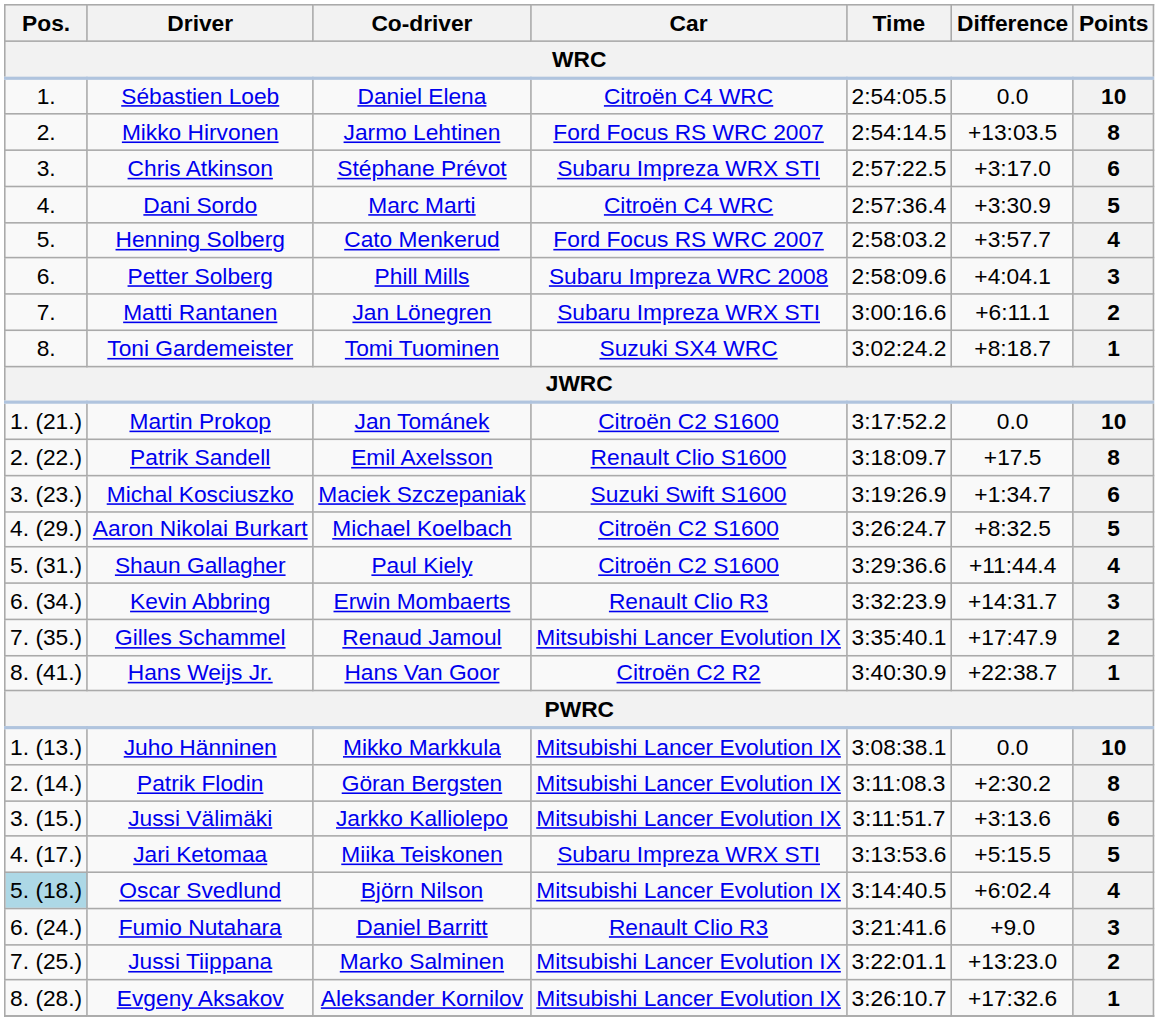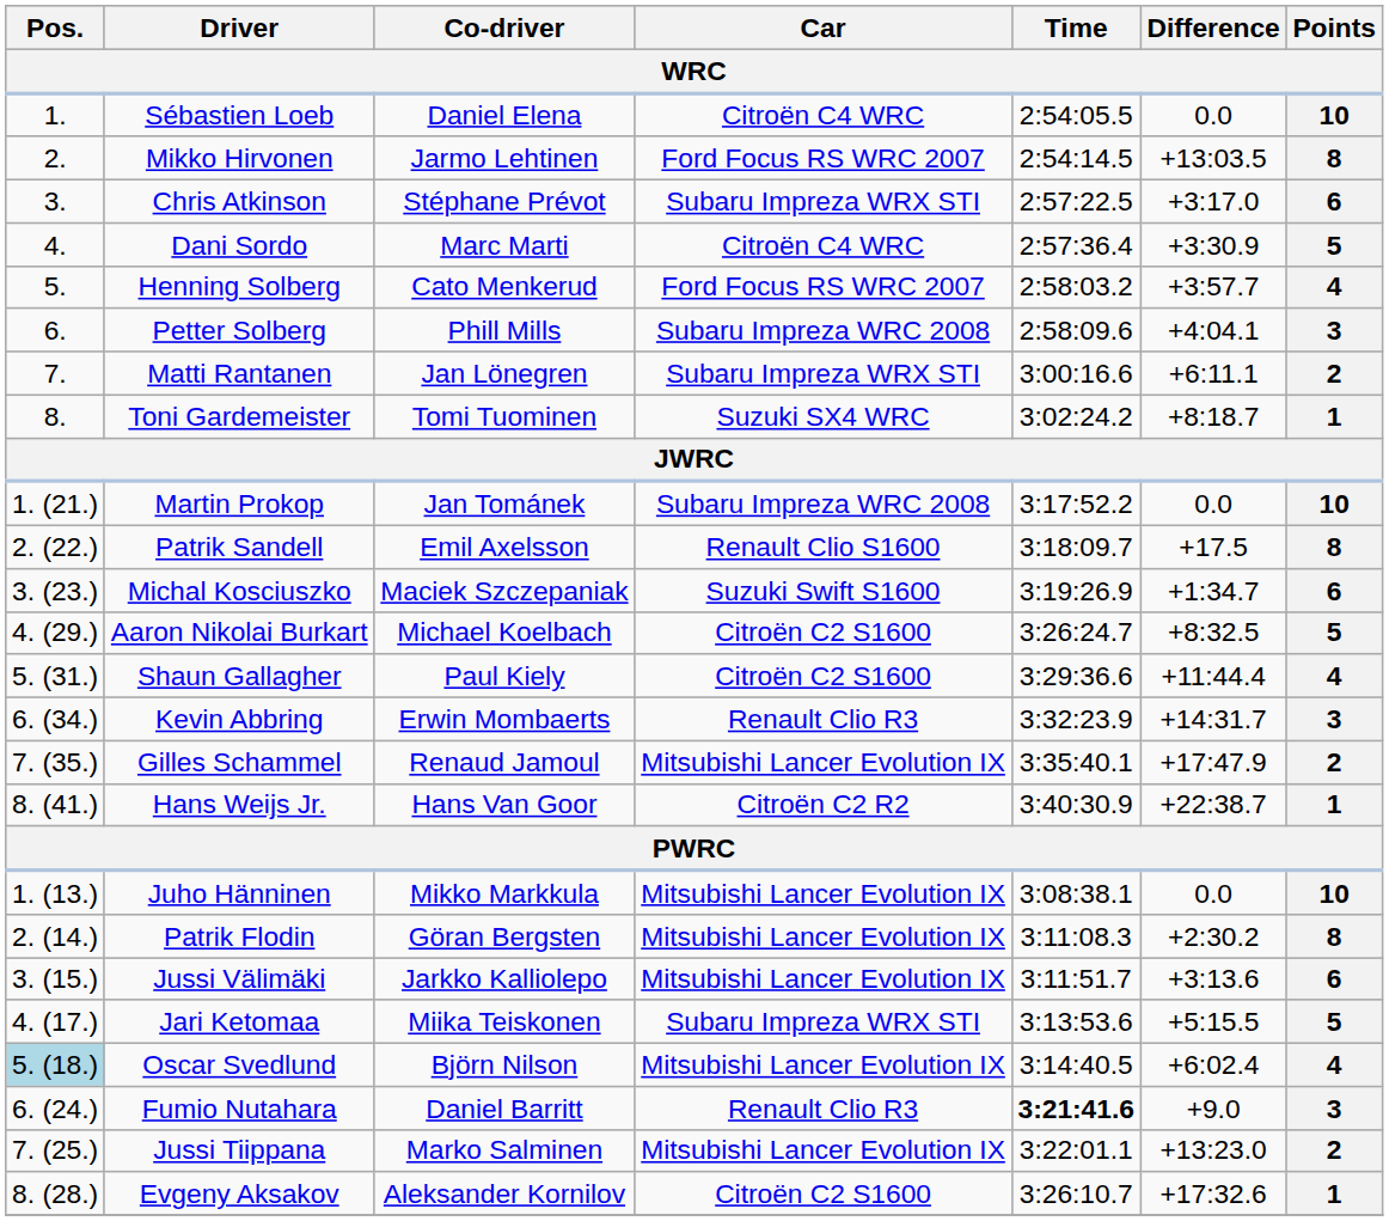Martin Prokop | Car: Citroën C2 S1600 -> Subaru Impreza WRC 2008
Fumio Nutahara | Time: normal -> bold
Evgeny Aksakov | Car: Mitsubishi Lancer Evolution IX -> Citroën C2 S1600
